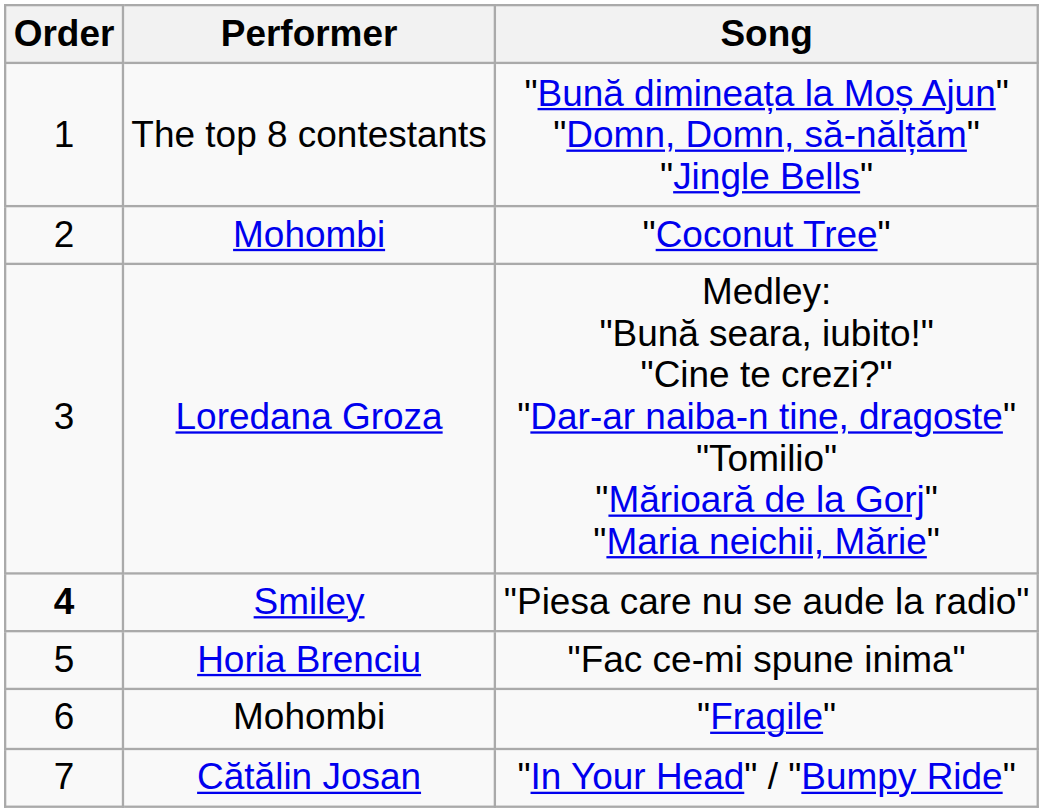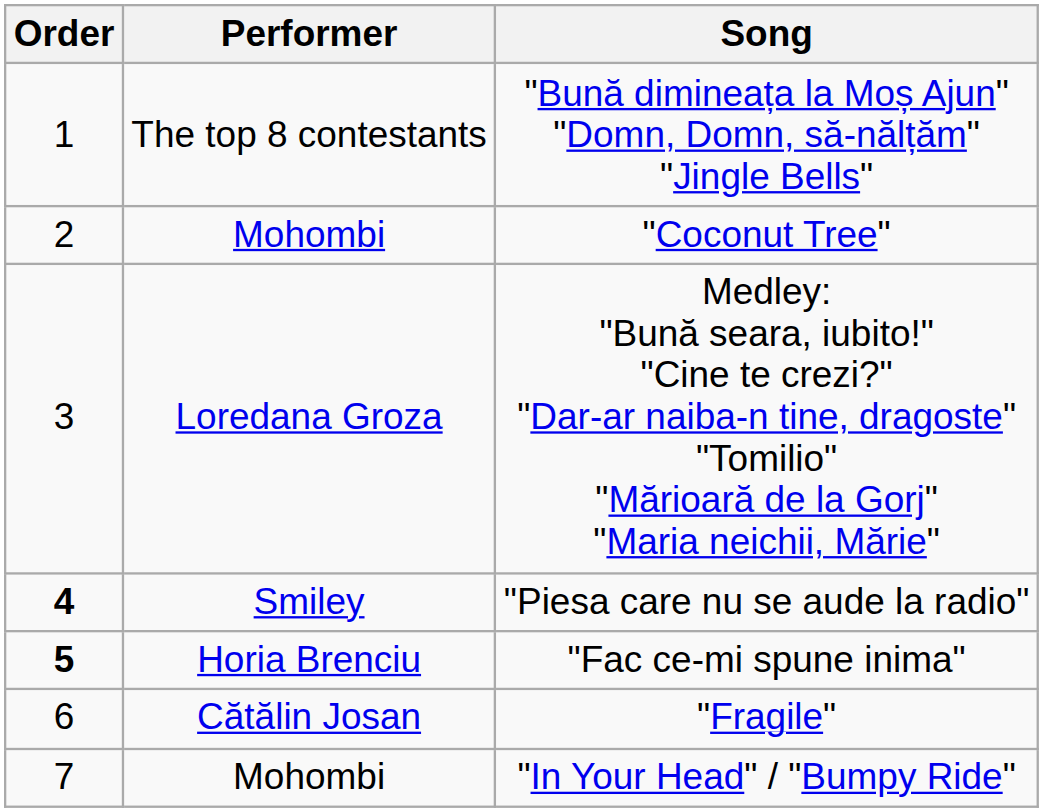"Fac ce-mi spune inima" | Order: normal -> bold
"Fragile" | Performer: Mohombi -> Cătălin Josan
"In Your Head" / "Bumpy Ride" | Performer: Cătălin Josan -> Mohombi
